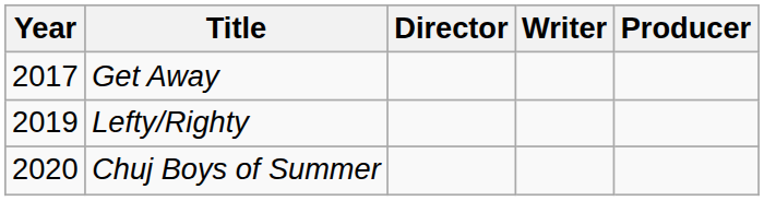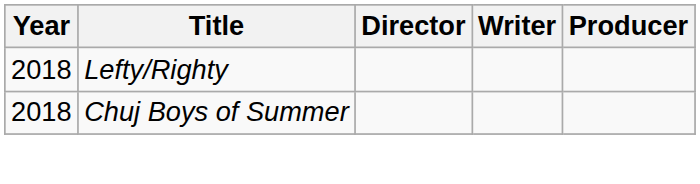- row: 2017 | Get Away
Lefty/Righty | Year: 2019 -> 2018
Chuj Boys of Summer | Year: 2020 -> 2018
